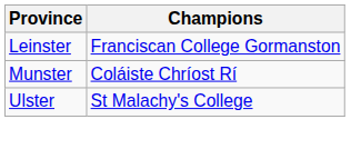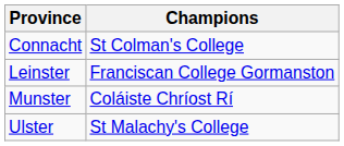+ row: Connacht | St Colman's College
